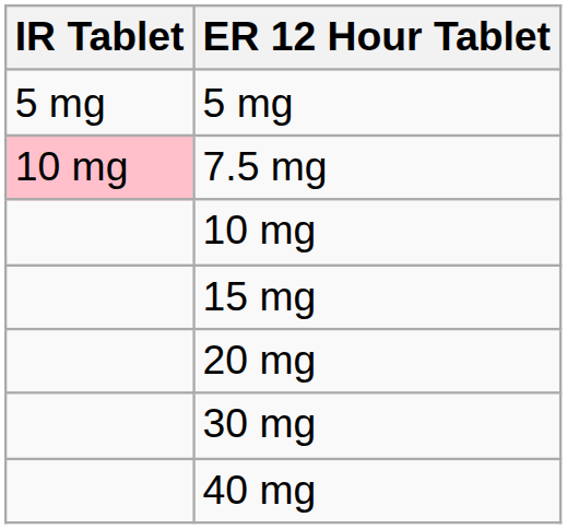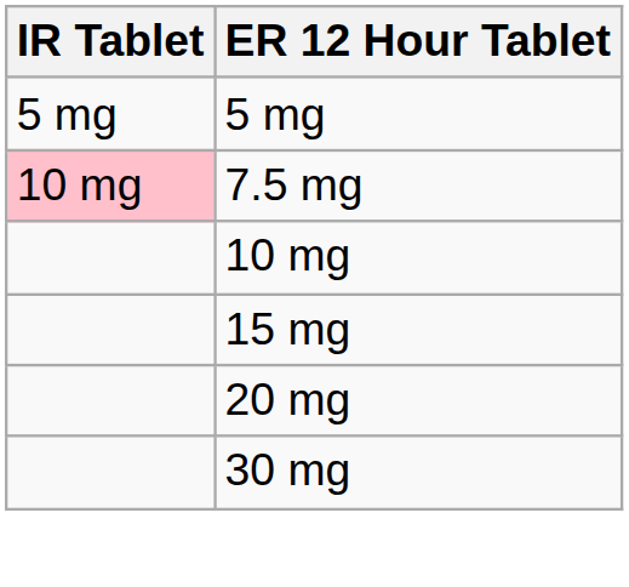- row: 40 mg
